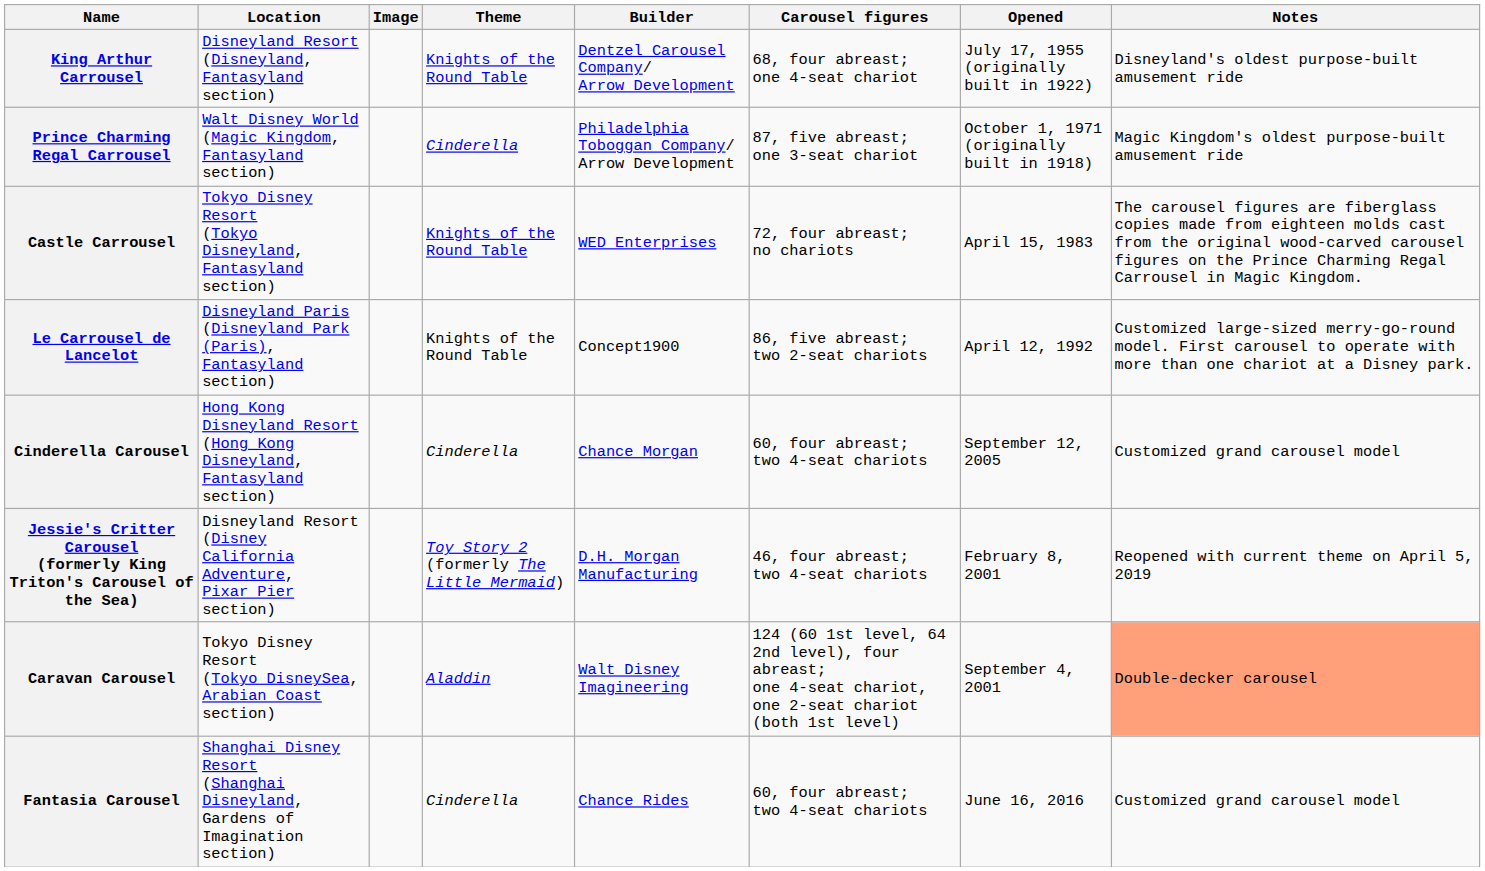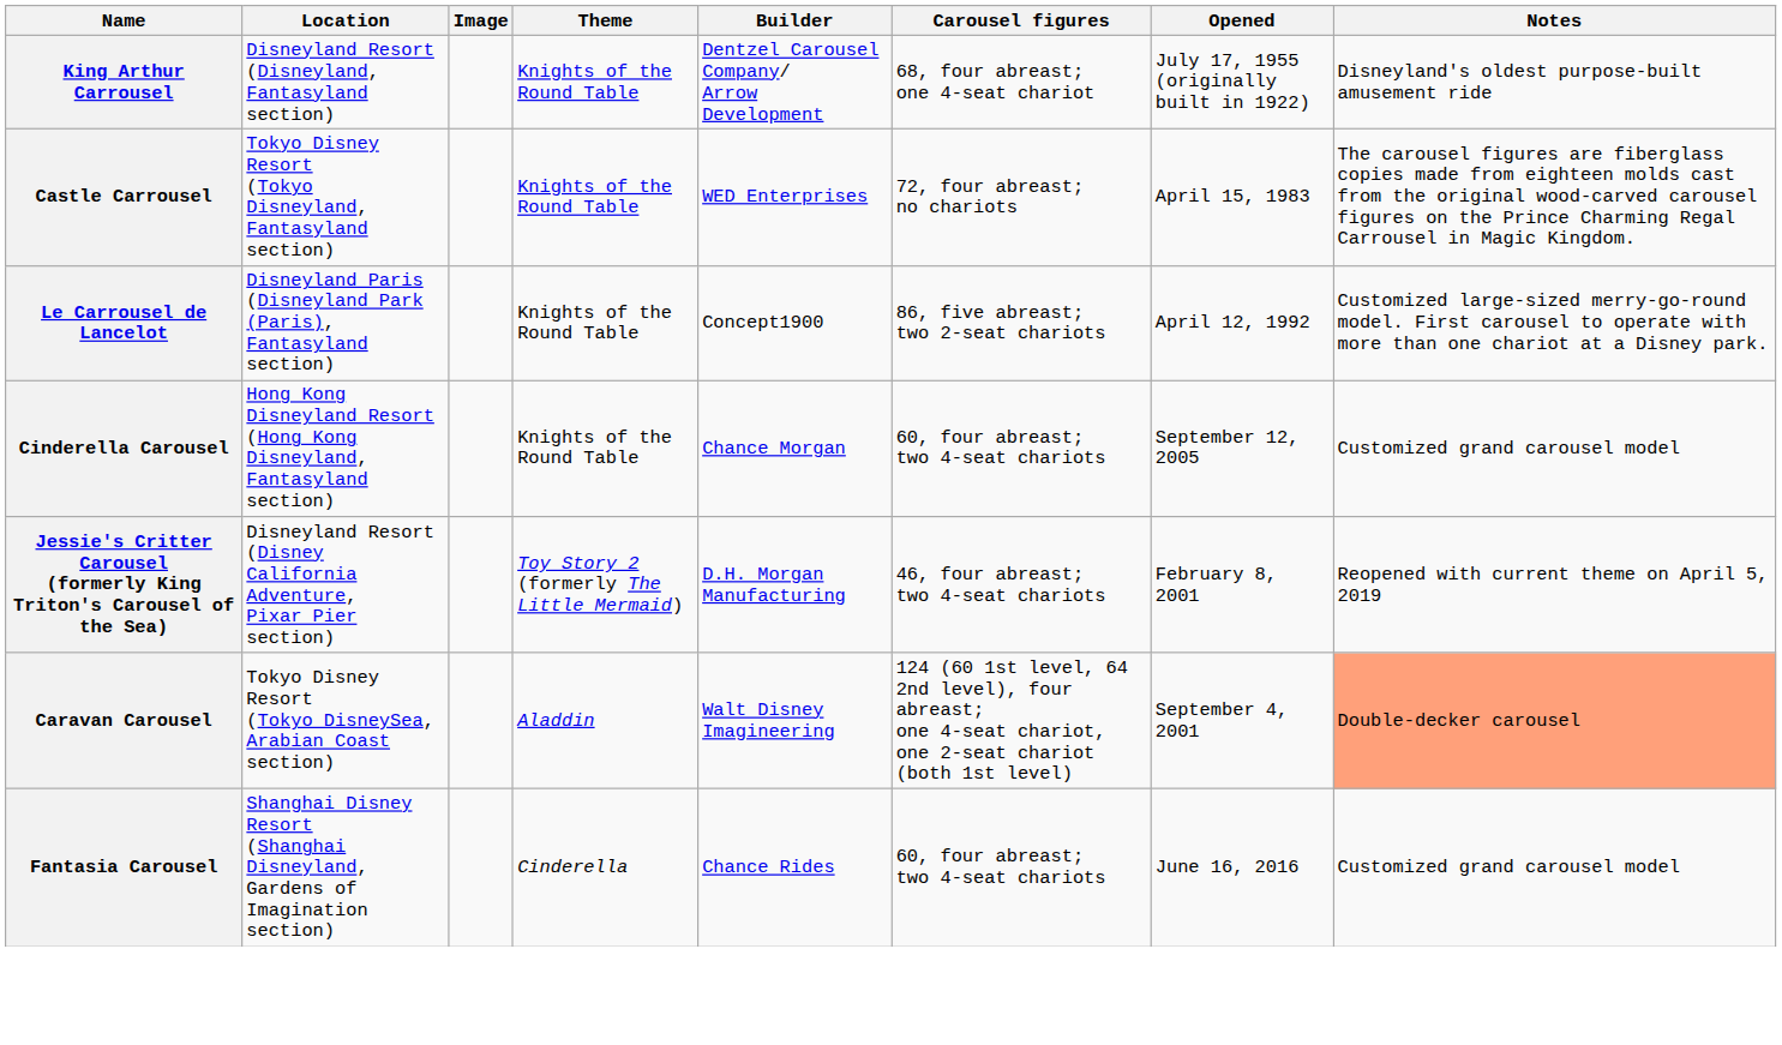- row: Prince Charming Regal Carrousel | Walt Disney World (Magic Kingdom, Fantasyland section) | Cinderella | Philadelphia Toboggan Company/ Arrow Development | 87, five abreast; one 3-seat chariot | October 1, 1971 (originally built in 1918) | Magic Kingdom's oldest purpose-built amusement ride
Cinderella Carousel | Theme: Cinderella -> Knights of the Round Table
